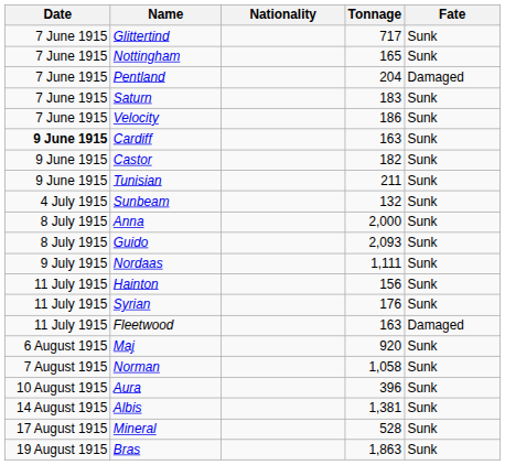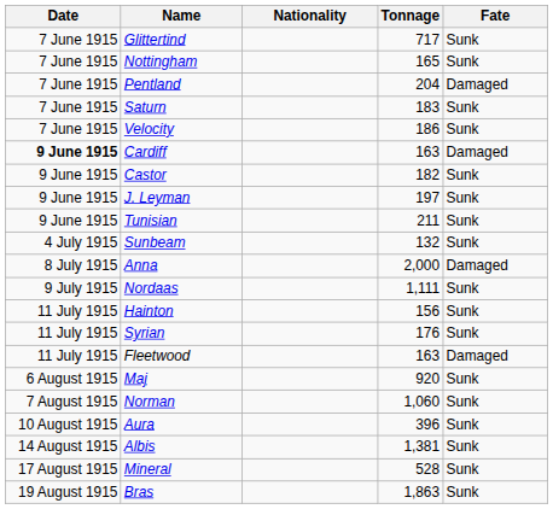Cardiff | Fate: Sunk -> Damaged
+ row: 9 June 1915 | J. Leyman | 197 | Sunk
Anna | Fate: Sunk -> Damaged
- row: 8 July 1915 | Guido | 2,093 | Sunk
Norman | Tonnage: 1,058 -> 1,060
